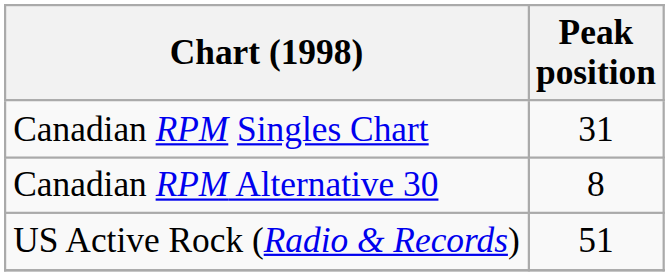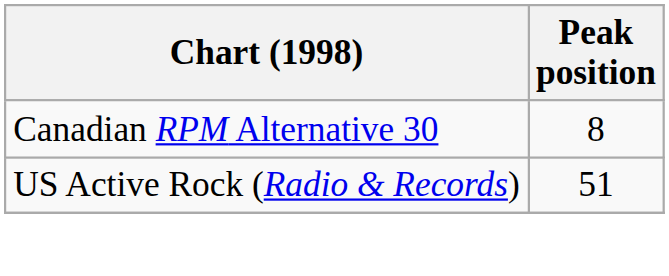- row: Canadian RPM Singles Chart | 31
